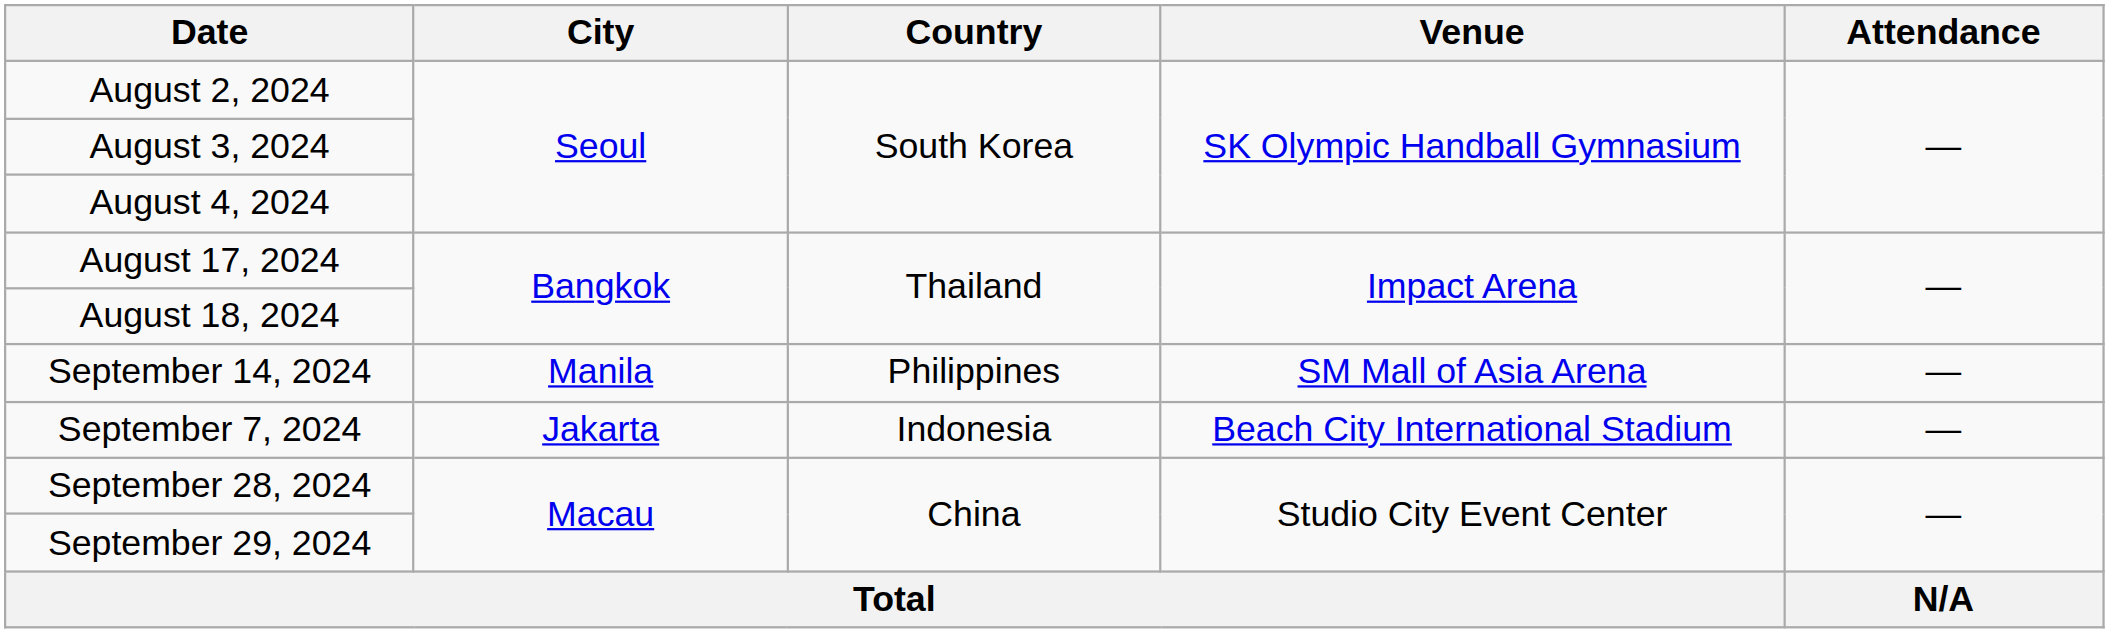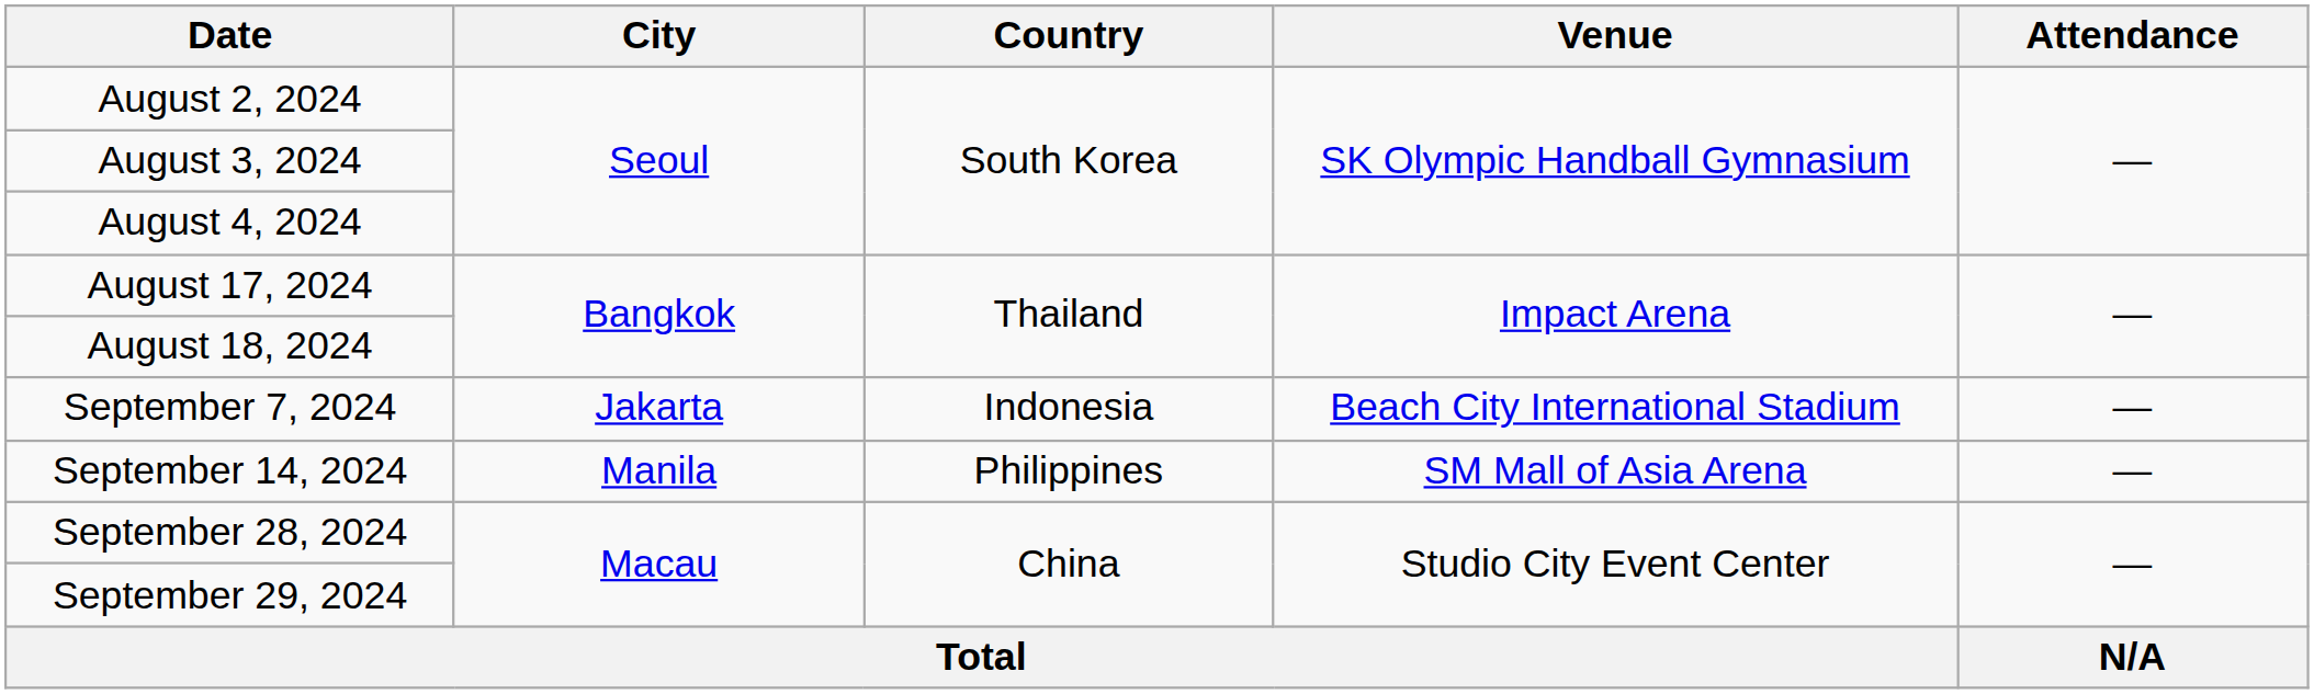rows swapped: September 7, 2024 <-> September 14, 2024
